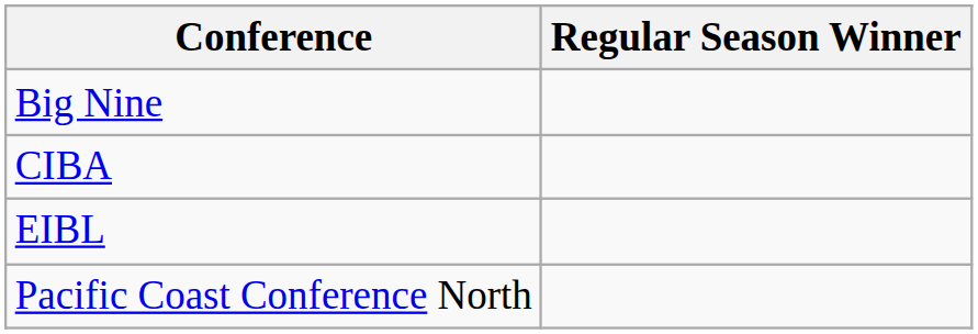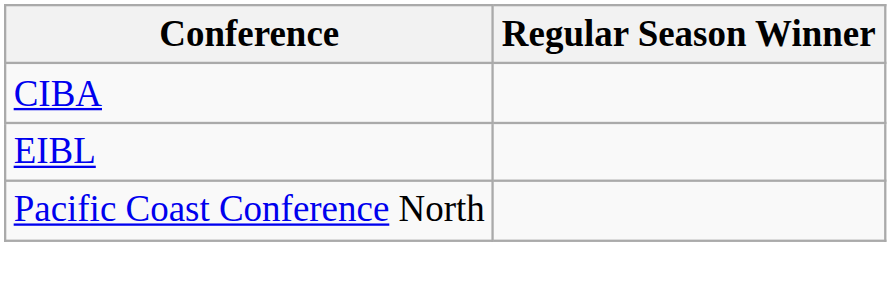- row: Big Nine
